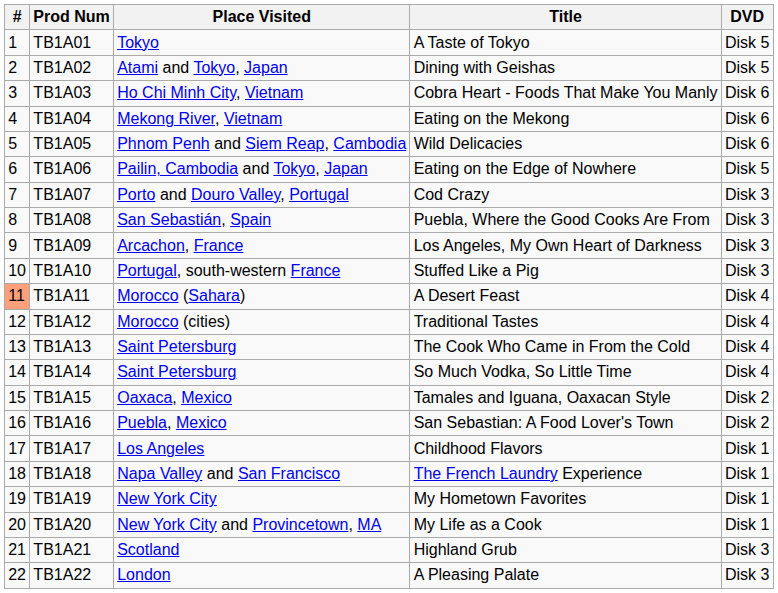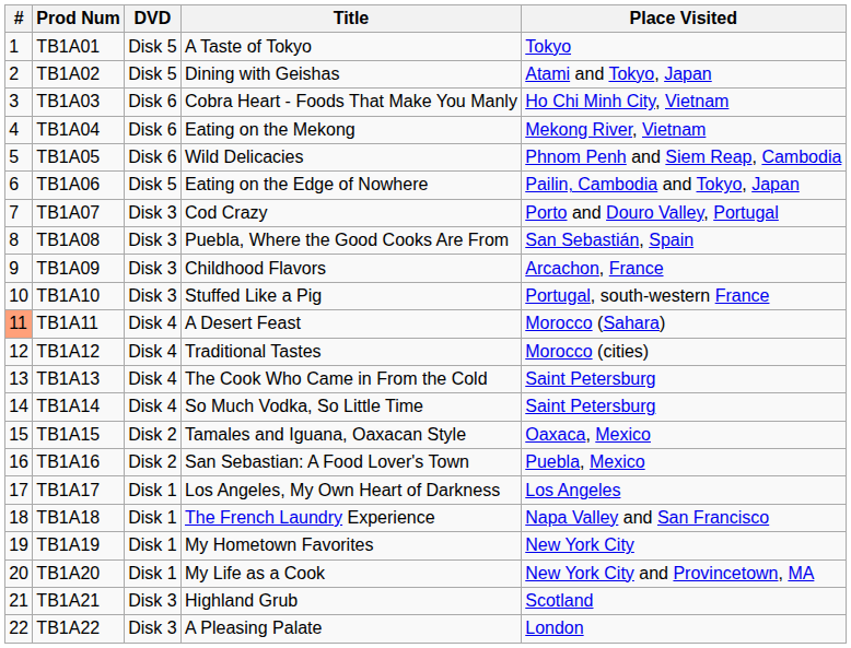columns swapped: DVD <-> Place Visited
TB1A09 | Title: Los Angeles, My Own Heart of Darkness -> Childhood Flavors
TB1A17 | Title: Childhood Flavors -> Los Angeles, My Own Heart of Darkness
